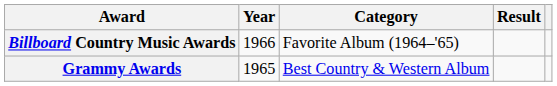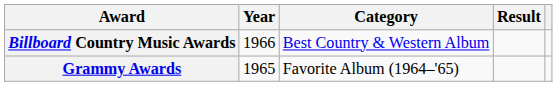Billboard Country Music Awards | Category: Favorite Album (1964–'65) -> Best Country & Western Album
Grammy Awards | Category: Best Country & Western Album -> Favorite Album (1964–'65)
